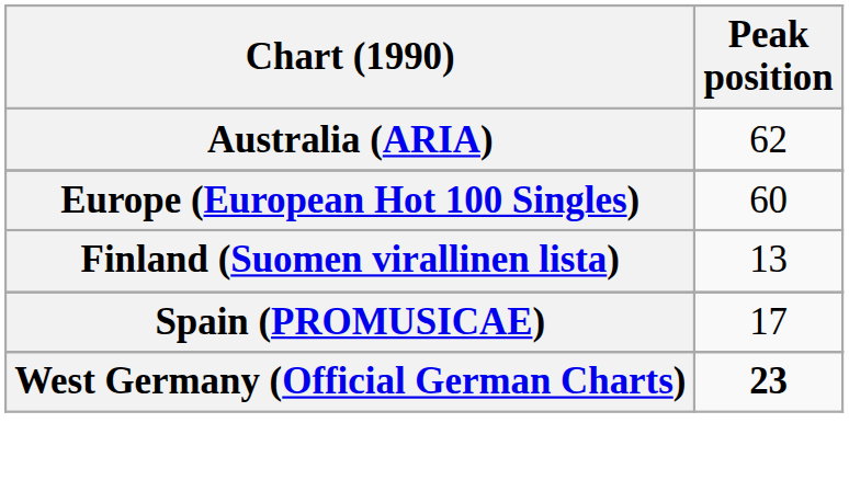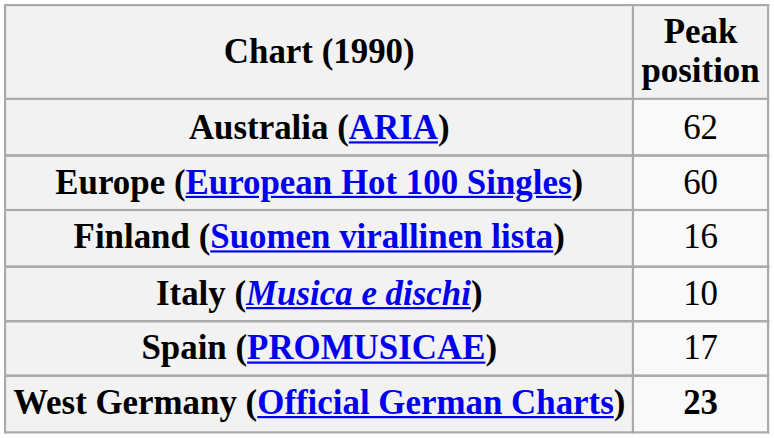Finland (Suomen virallinen lista) | Peak position: 13 -> 16
+ row: Italy (Musica e dischi) | 10
